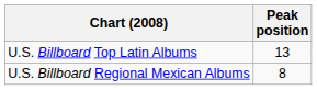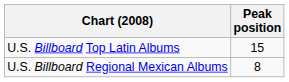U.S. Billboard Top Latin Albums | Peak position: 13 -> 15
